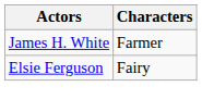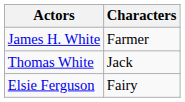+ row: Thomas White | Jack
